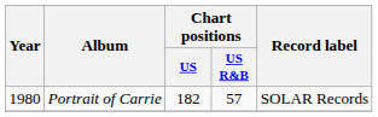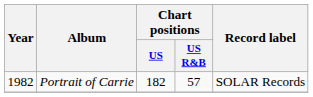Portrait of Carrie | Year: 1980 -> 1982
